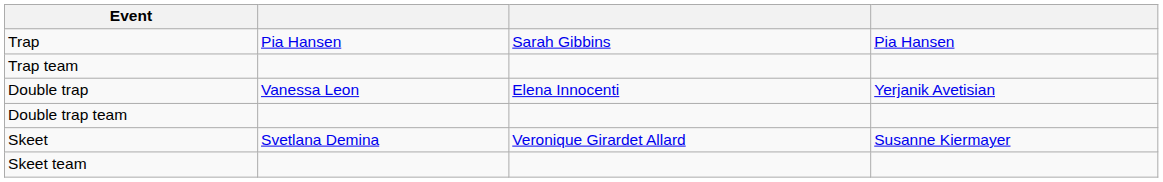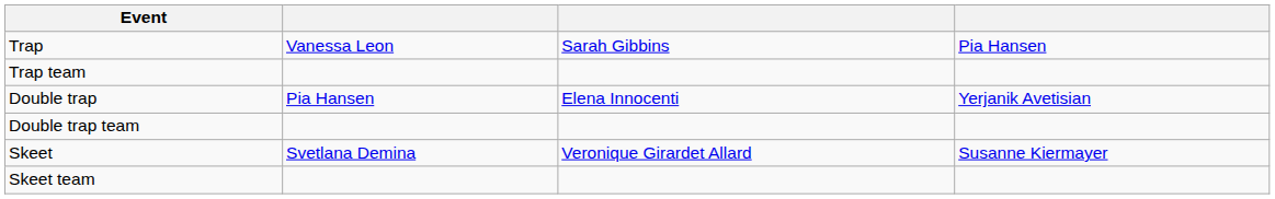Trap | column 2: Pia Hansen -> Vanessa Leon
Double trap | column 2: Vanessa Leon -> Pia Hansen
